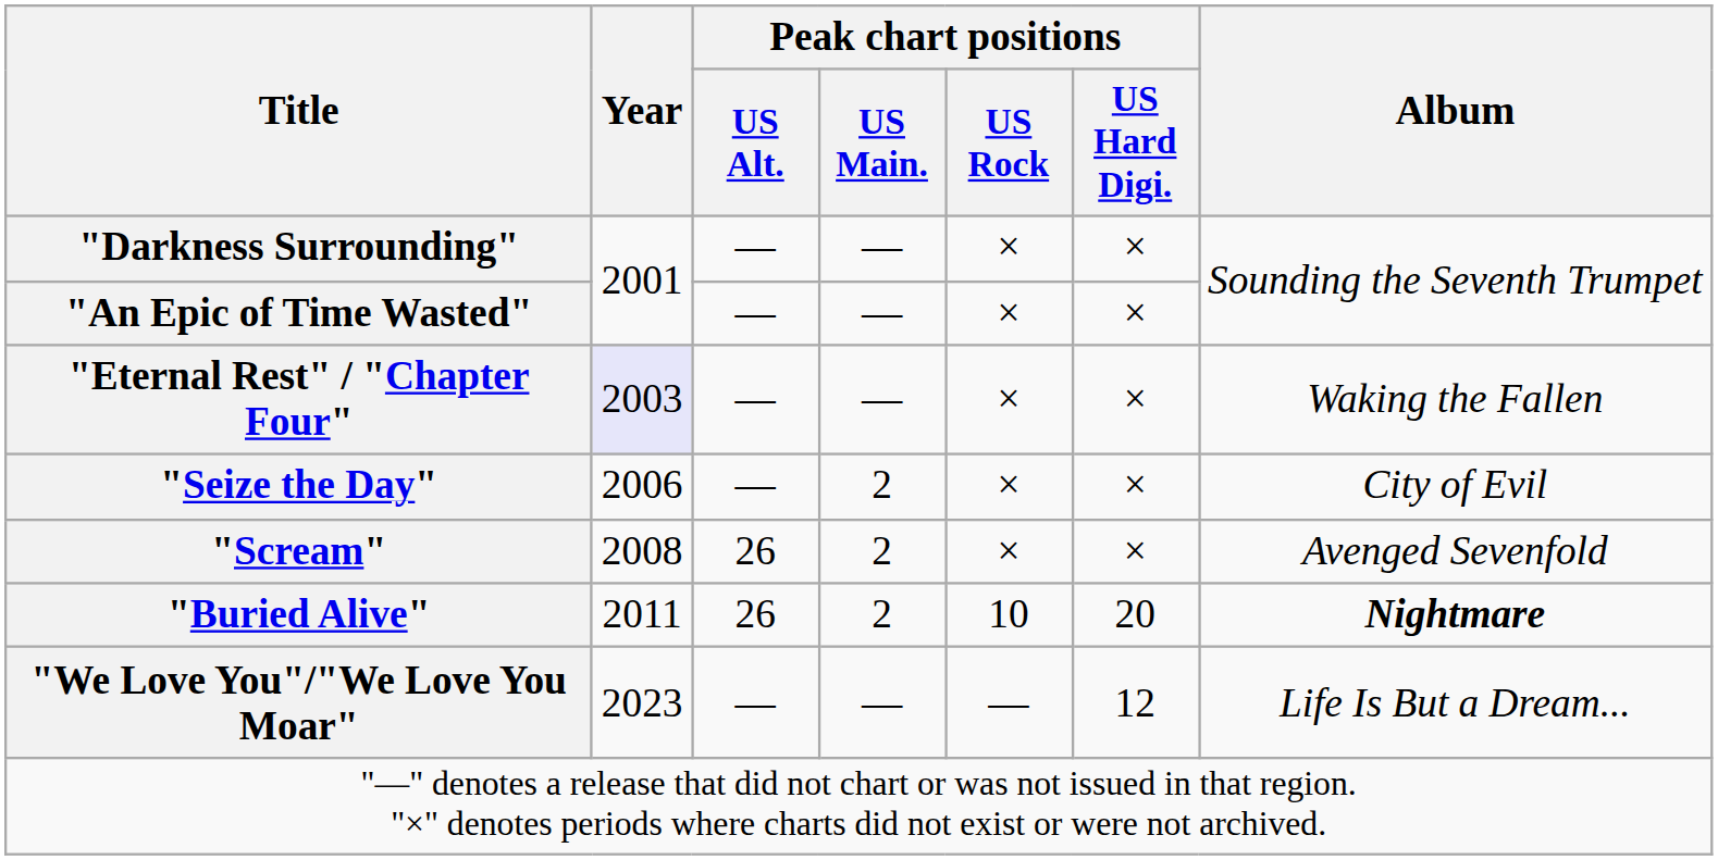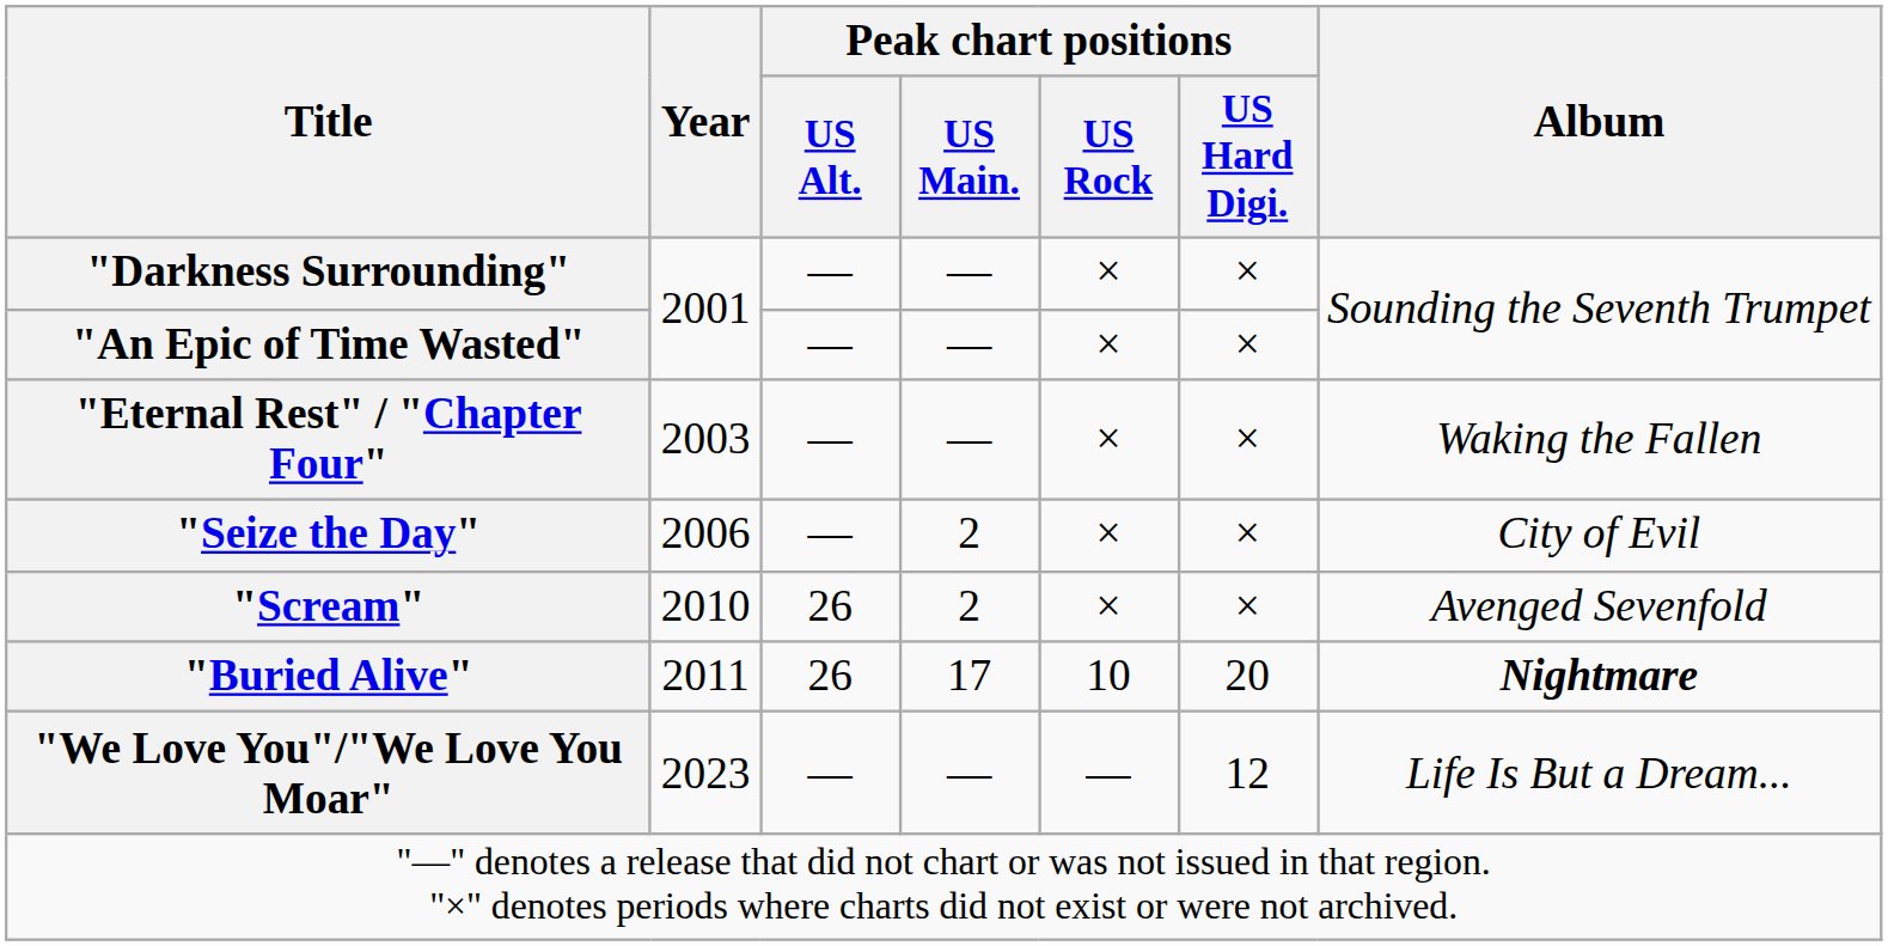"Eternal Rest" / "Chapter Four" | Year: lavender background -> no background
"Scream" | Year: 2008 -> 2010
"Buried Alive" | Peak chart positions / US Main.: 2 -> 17
